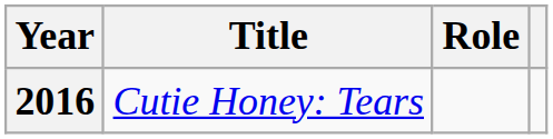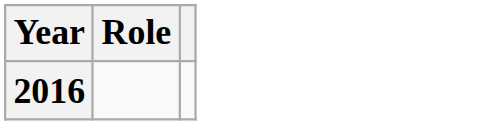- column: Title | Cutie Honey: Tears
